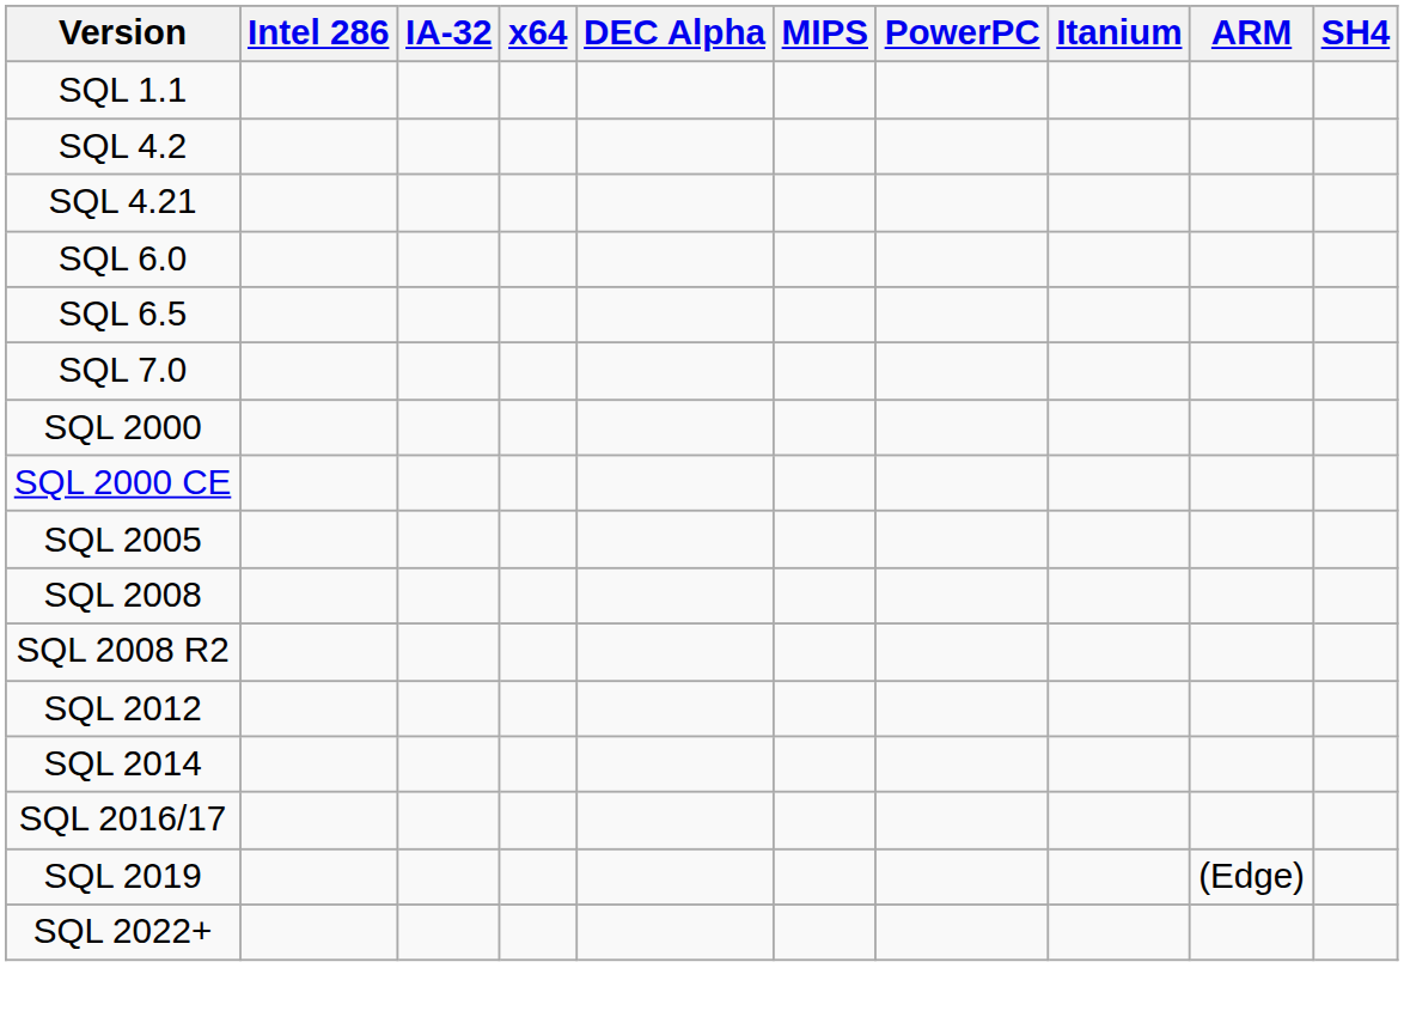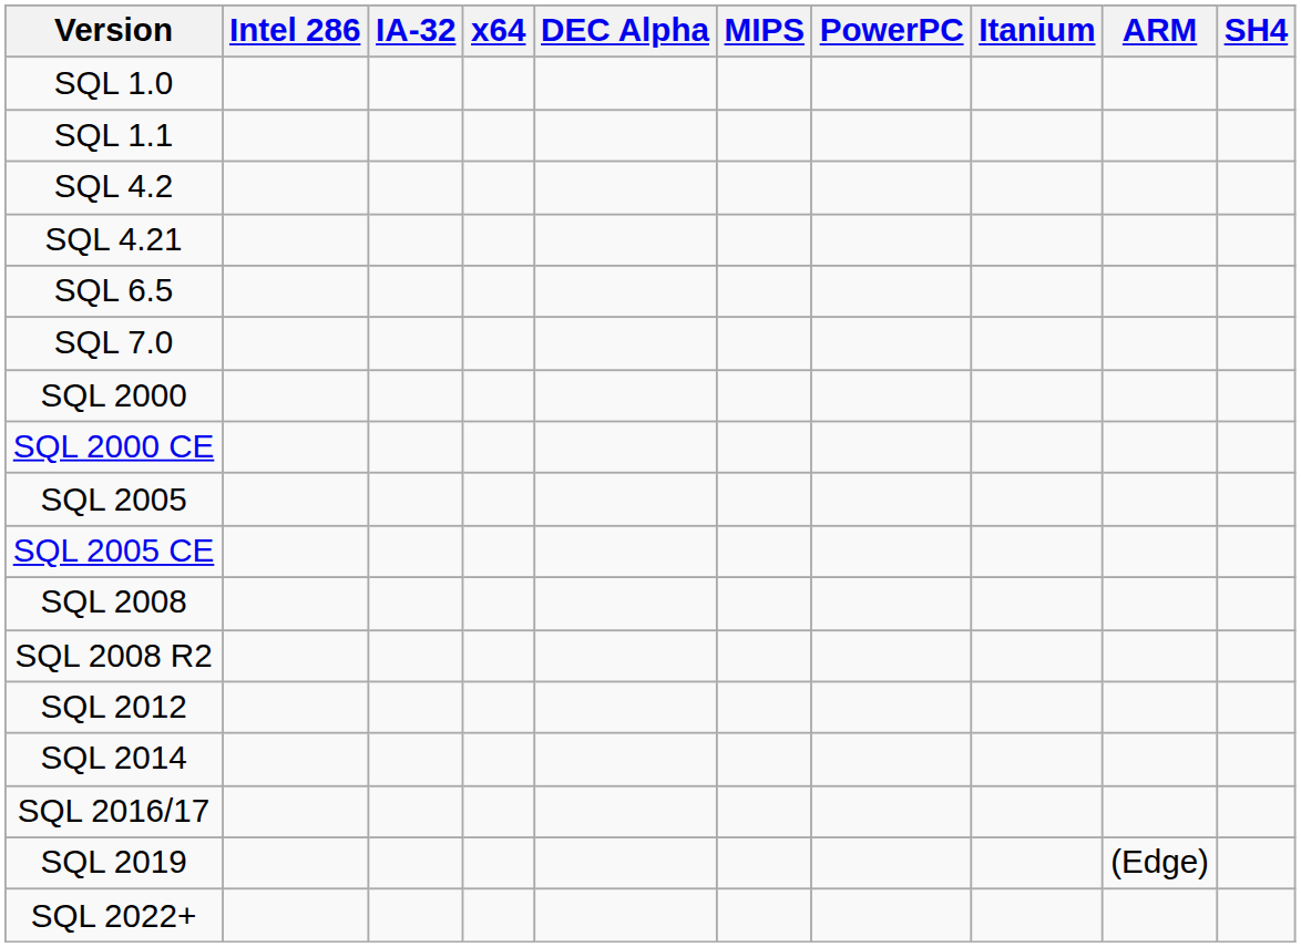+ row: SQL 1.0
- row: SQL 6.0
+ row: SQL 2005 CE
